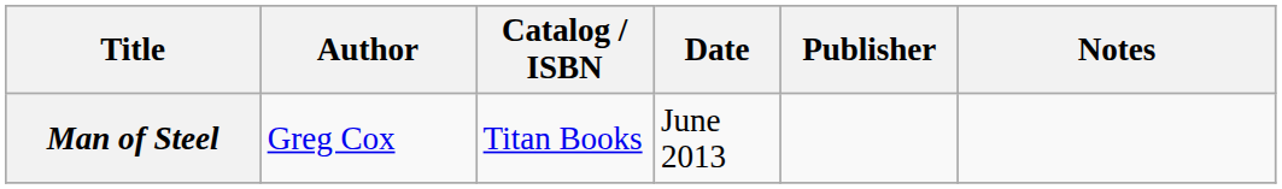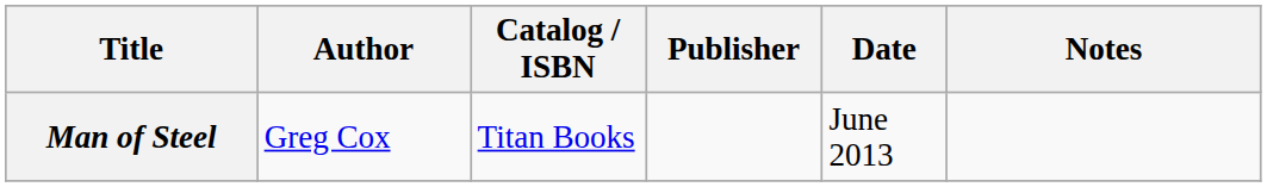columns swapped: Publisher <-> Date
